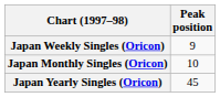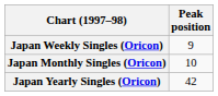Japan Yearly Singles (Oricon) | Peak position: 45 -> 42
